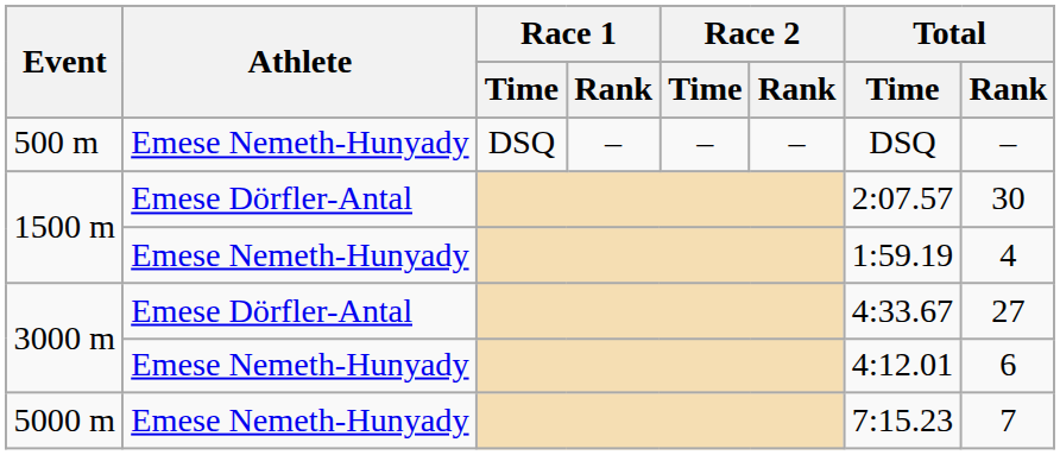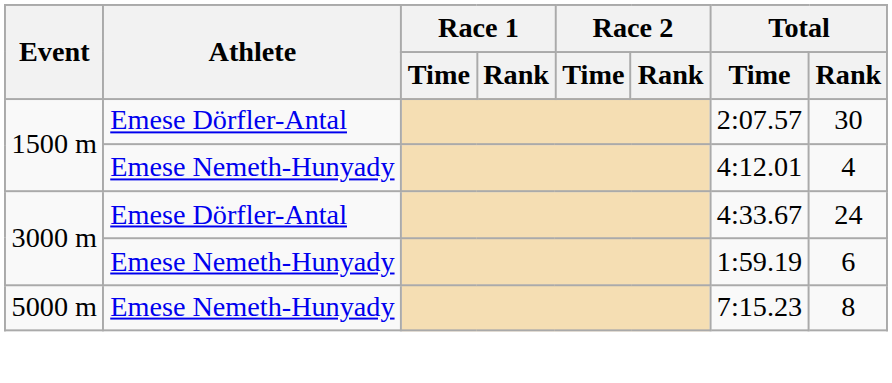- row: 500 m | Emese Nemeth-Hunyady | DSQ | – | – | – | DSQ | –
1500 m / Emese Nemeth-Hunyady | Total / Time: 1:59.19 -> 4:12.01
3000 m / Emese Dörfler-Antal | Total / Rank: 27 -> 24
3000 m / Emese Nemeth-Hunyady | Total / Time: 4:12.01 -> 1:59.19
5000 m | Total / Rank: 7 -> 8
